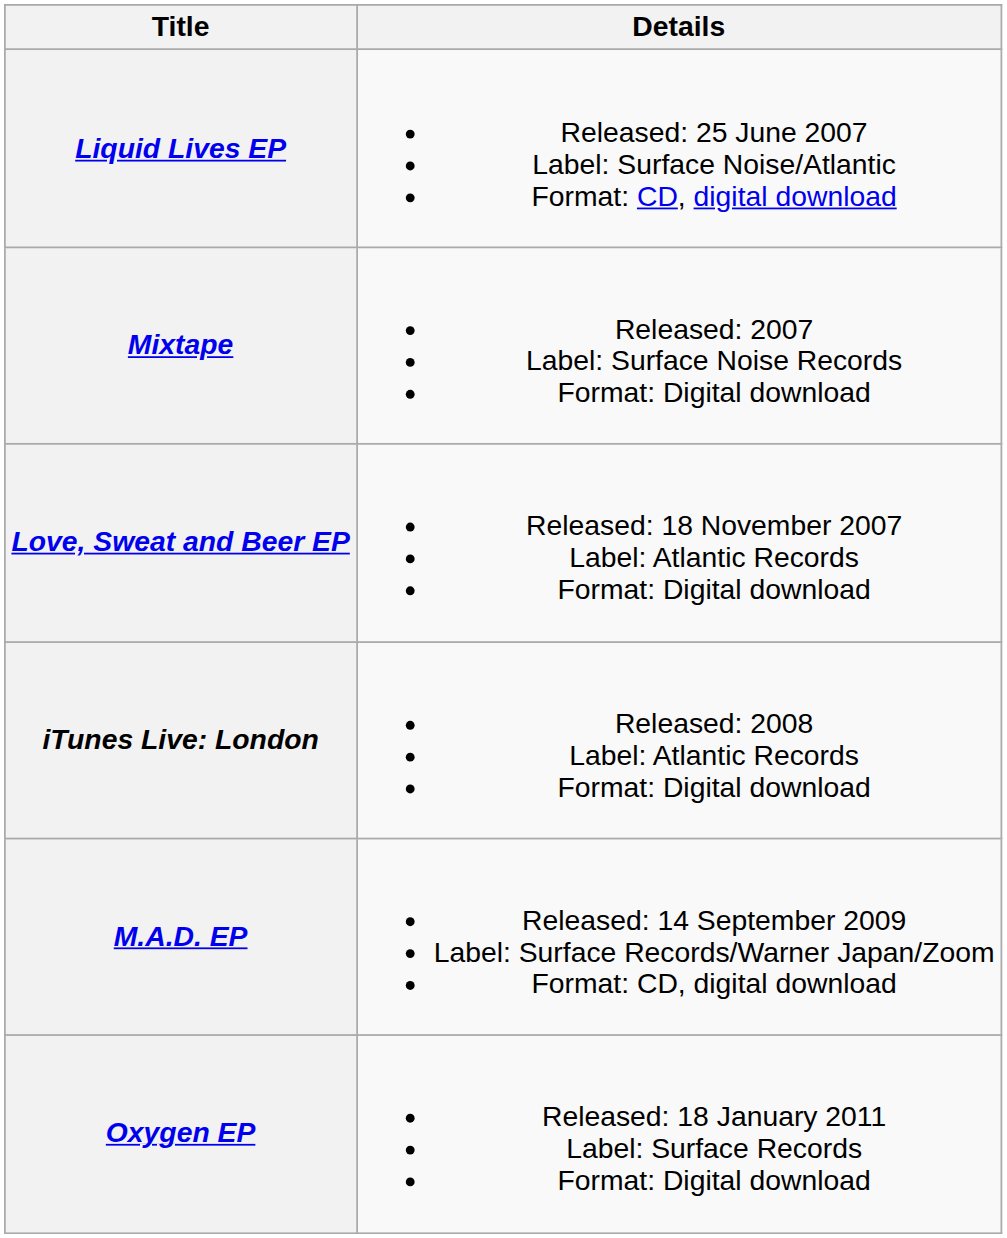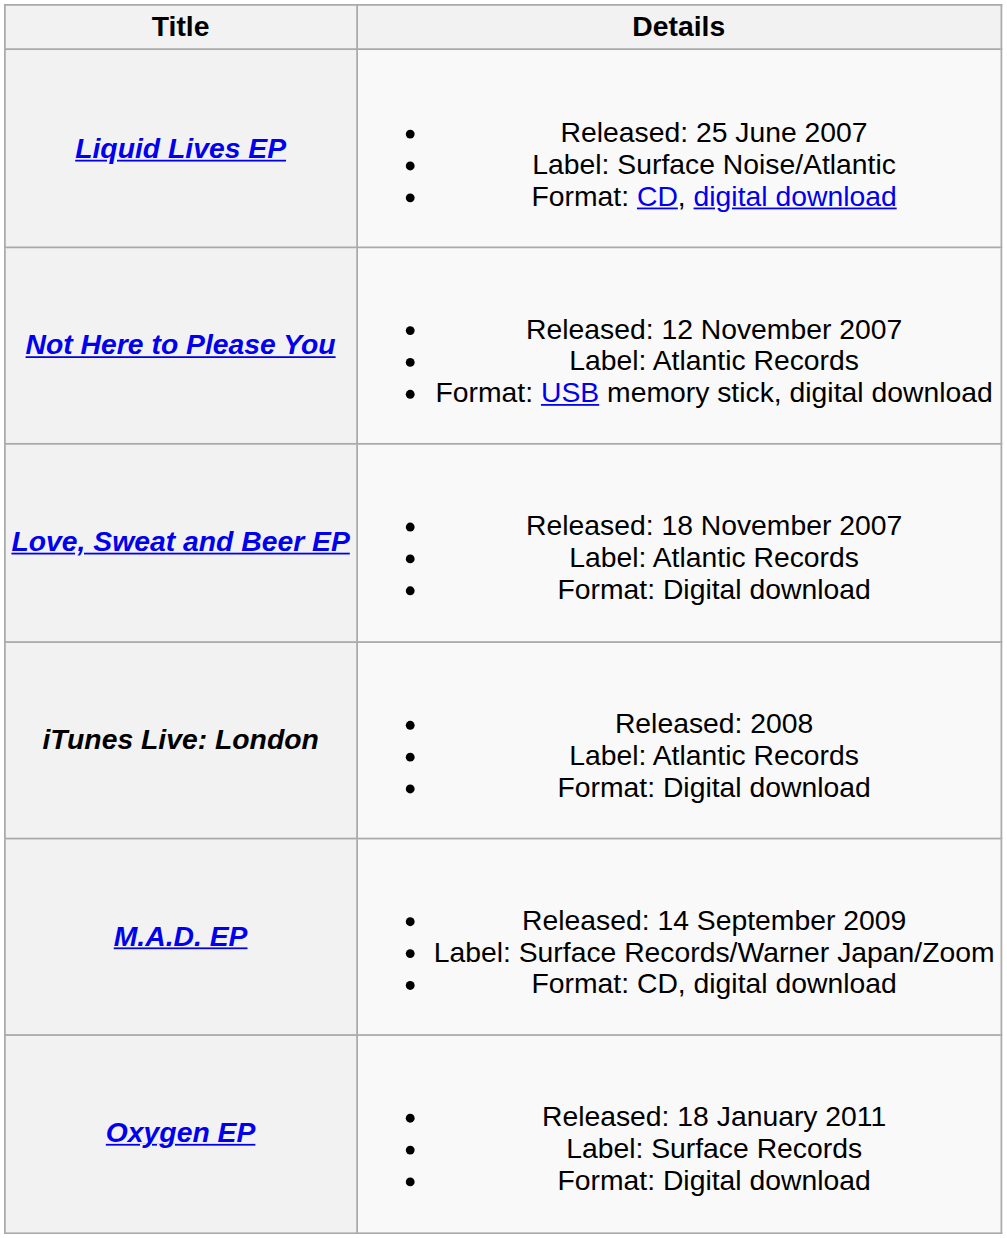- row: Mixtape | Released: 2007 Label: Surface Noise Records Format: Digital download
+ row: Not Here to Please You | Released: 12 November 2007 Label: Atlantic Records Format: USB memory stick, digital download
